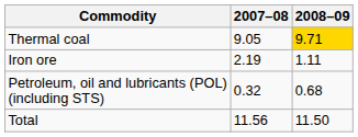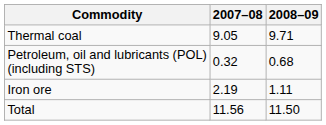Thermal coal | 2008–09: gold background -> no background
rows swapped: Iron ore <-> Petroleum, oil and lubricants (POL) (including STS)
